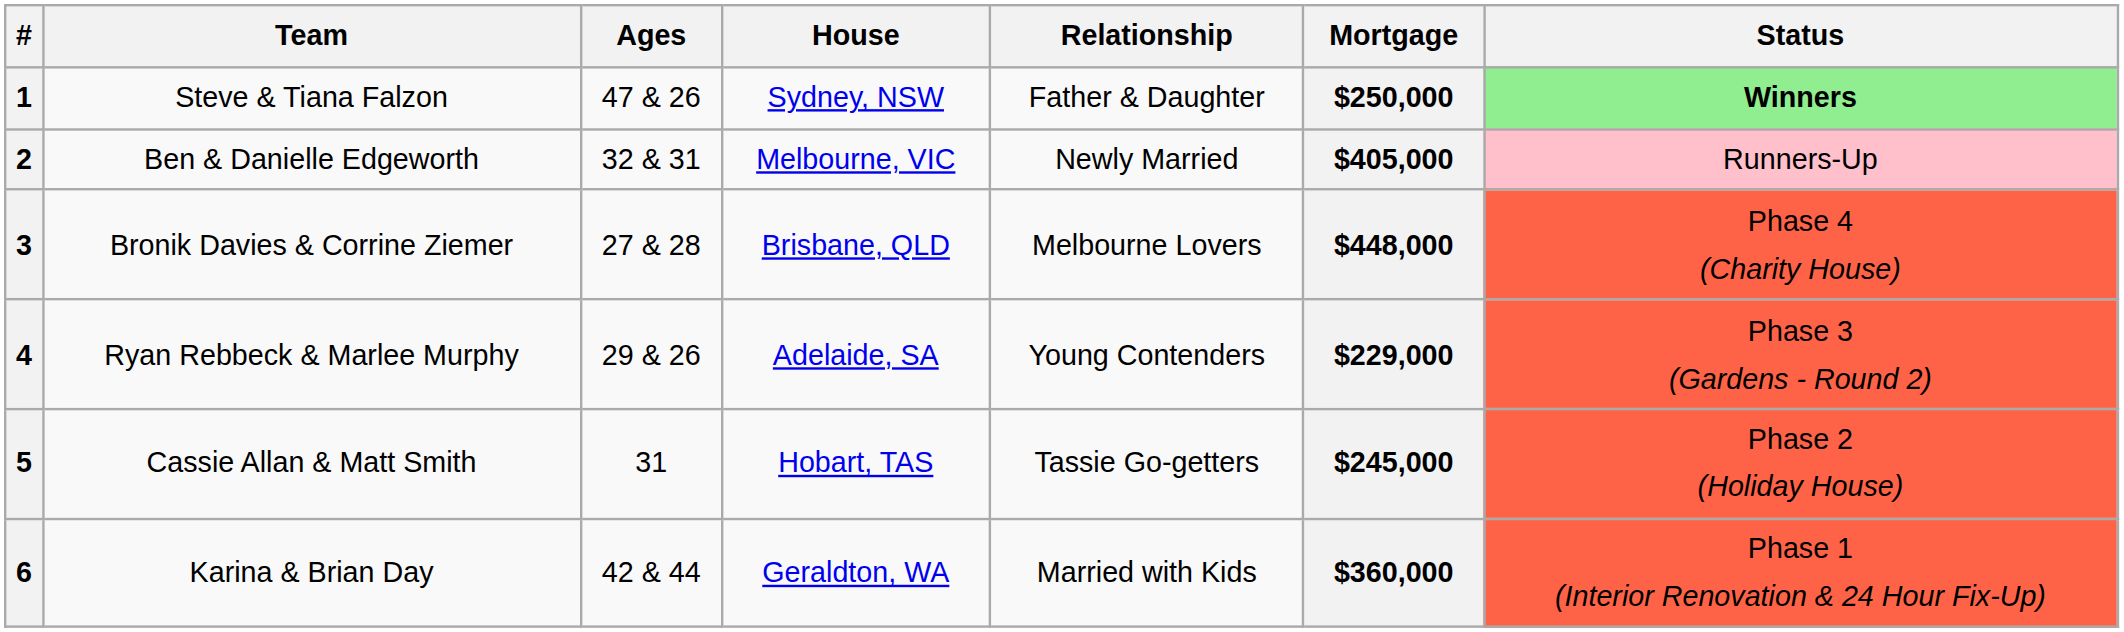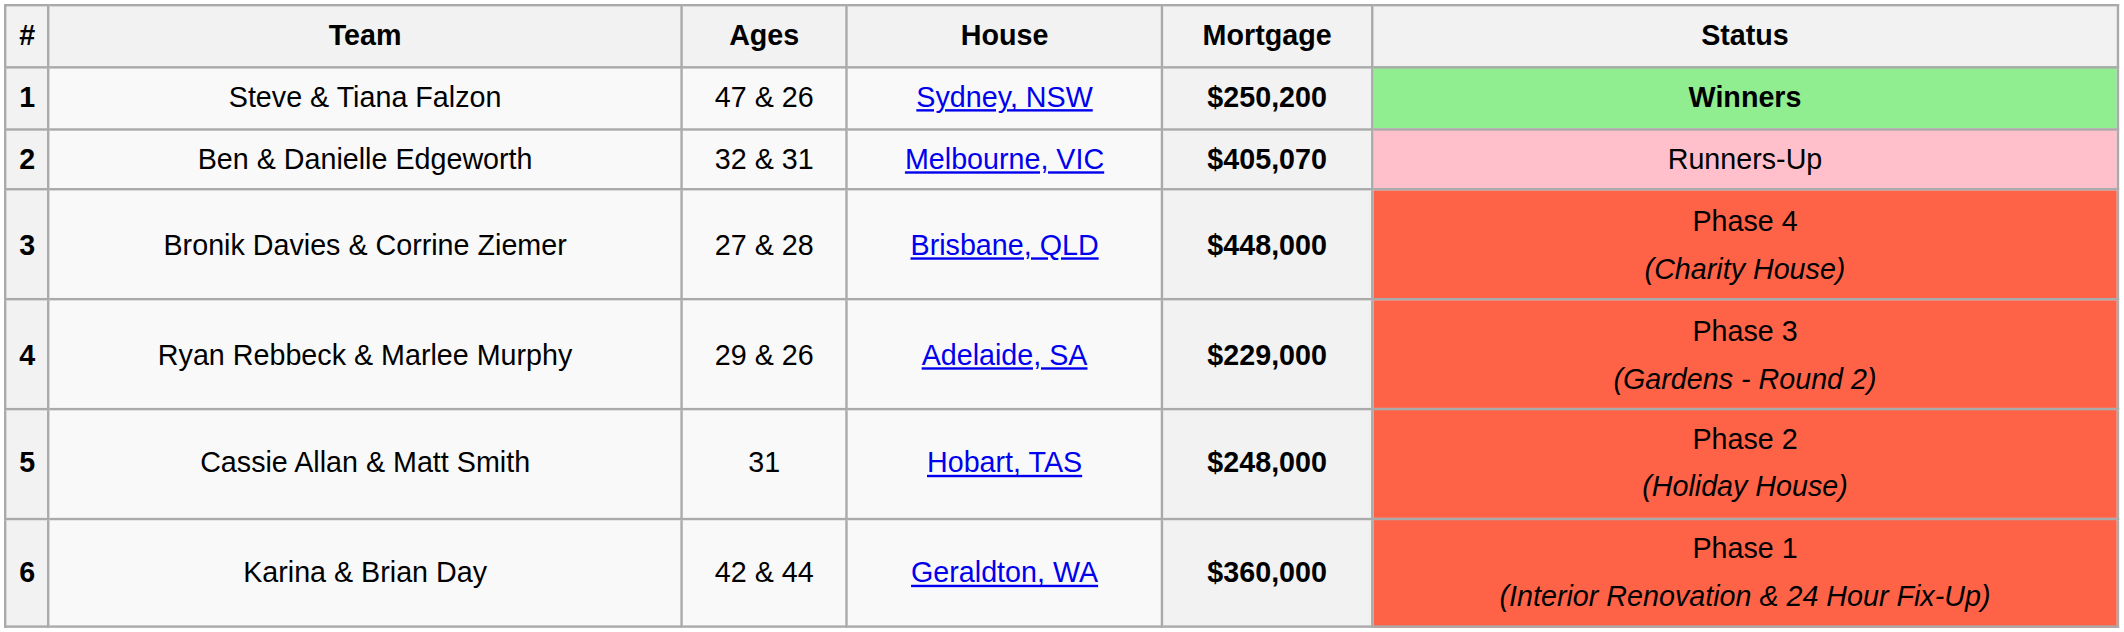- column: Relationship | Father & Daughter | Newly Married | Melbourne Lovers | Young Contenders | Tassie Go-getters | Married with Kids
1 | Mortgage: $250,000 -> $250,200
2 | Mortgage: $405,000 -> $405,070
5 | Mortgage: $245,000 -> $248,000
